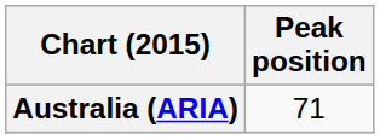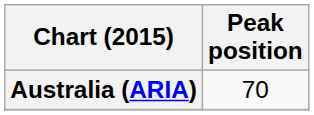Australia (ARIA) | Peak position: 71 -> 70
